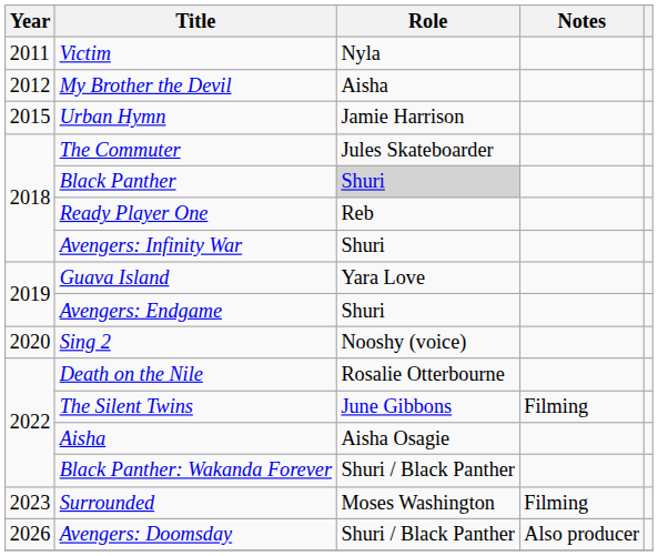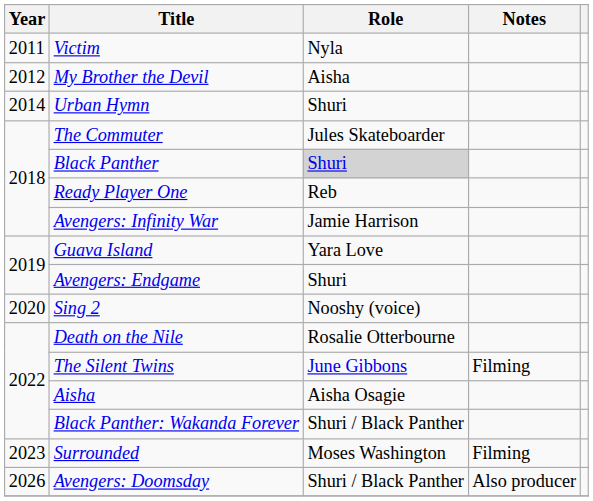Urban Hymn | Year: 2015 -> 2014
Urban Hymn | Role: Jamie Harrison -> Shuri
Avengers: Infinity War | Role: Shuri -> Jamie Harrison
